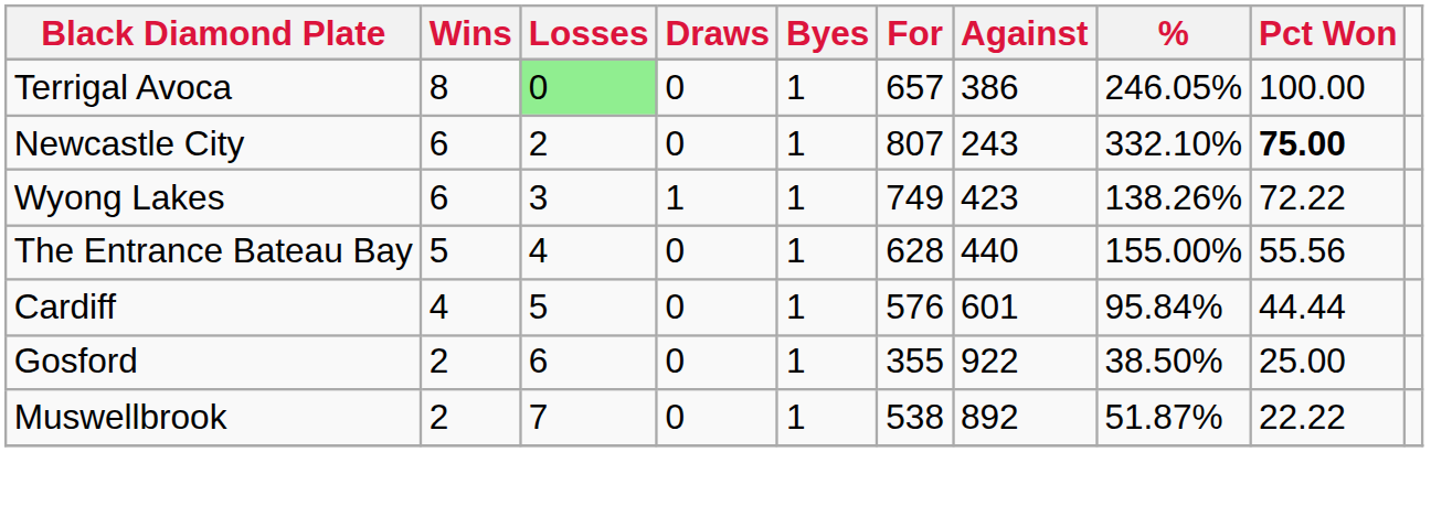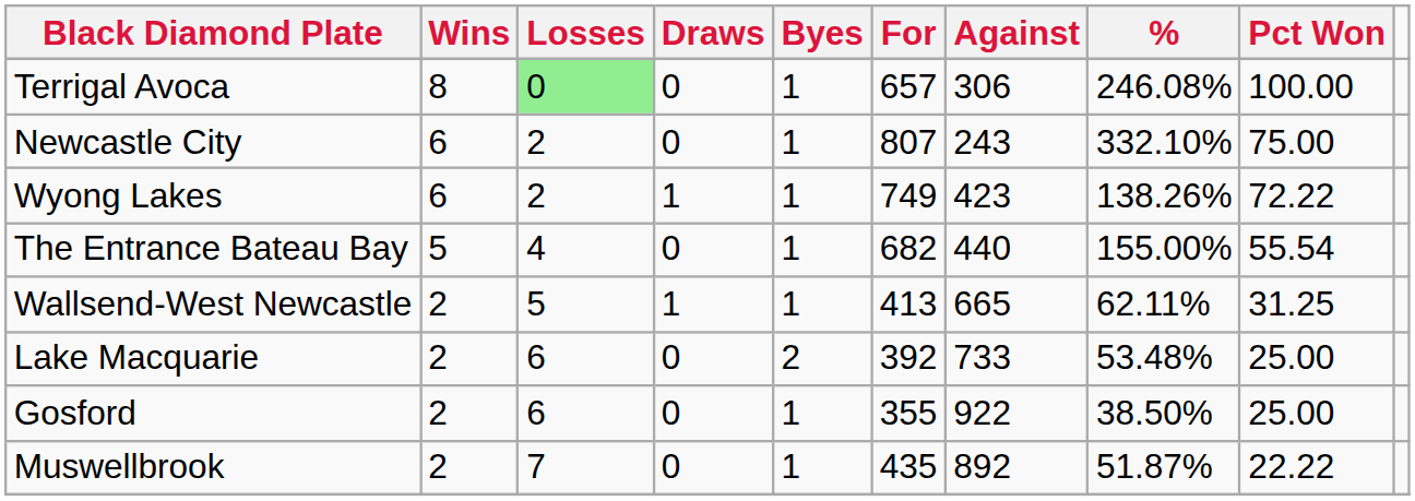Terrigal Avoca | Against: 386 -> 306
Terrigal Avoca | %: 246.05% -> 246.08%
Newcastle City | Pct Won: bold -> normal
Wyong Lakes | Losses: 3 -> 2
The Entrance Bateau Bay | For: 628 -> 682
The Entrance Bateau Bay | Pct Won: 55.56 -> 55.54
- row: Cardiff | 4 | 5 | 0 | 1 | 576 | 601 | 95.84% | 44.44
+ row: Wallsend-West Newcastle | 2 | 5 | 1 | 1 | 413 | 665 | 62.11% | 31.25
+ row: Lake Macquarie | 2 | 6 | 0 | 2 | 392 | 733 | 53.48% | 25.00
Muswellbrook | For: 538 -> 435
